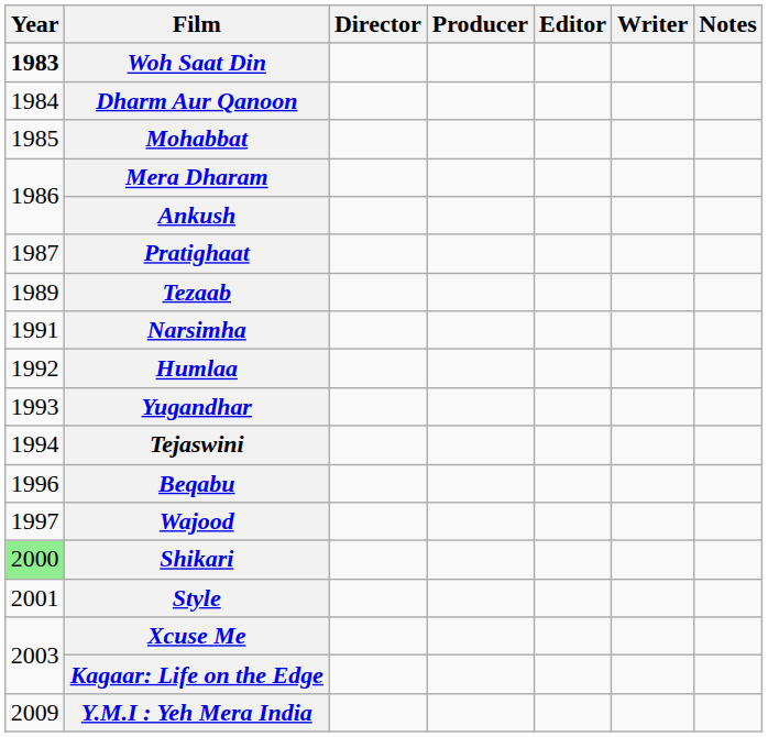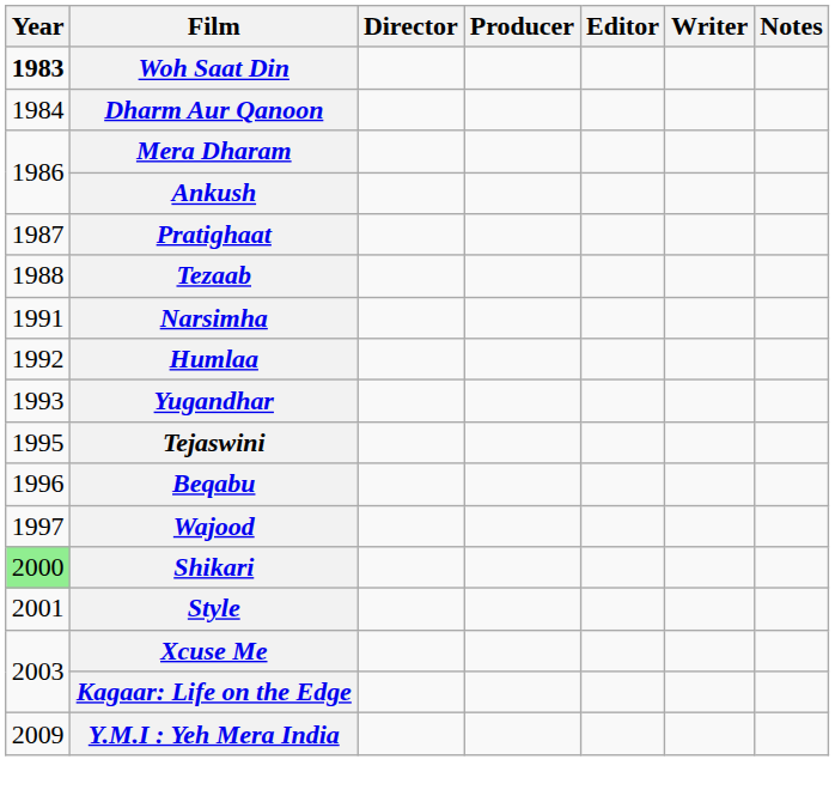- row: 1985 | Mohabbat
Tezaab | Year: 1989 -> 1988
Tejaswini | Year: 1994 -> 1995
